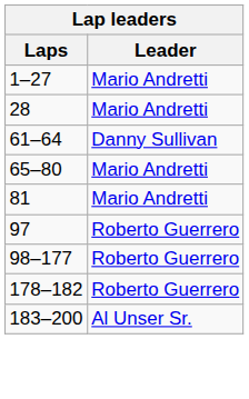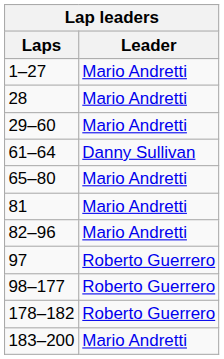+ row: 29–60 | Mario Andretti
+ row: 82–96 | Mario Andretti
183–200 | Leader: Al Unser Sr. -> Mario Andretti
